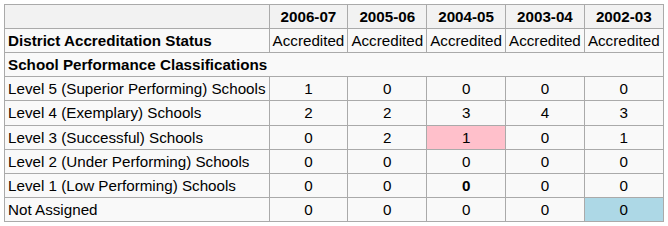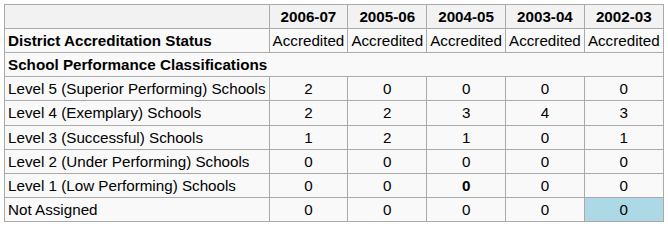Level 5 (Superior Performing) Schools | 2006-07: 1 -> 2
Level 3 (Successful) Schools | 2006-07: 0 -> 1
Level 3 (Successful) Schools | 2004-05: pink background -> no background
